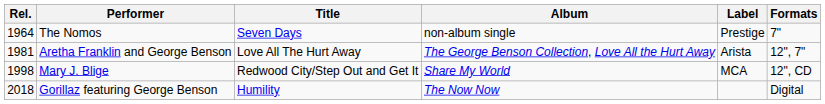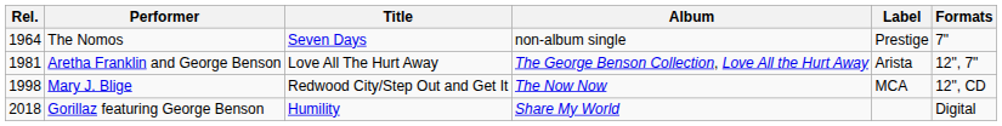Mary J. Blige | Album: Share My World -> The Now Now
Gorillaz featuring George Benson | Album: The Now Now -> Share My World
